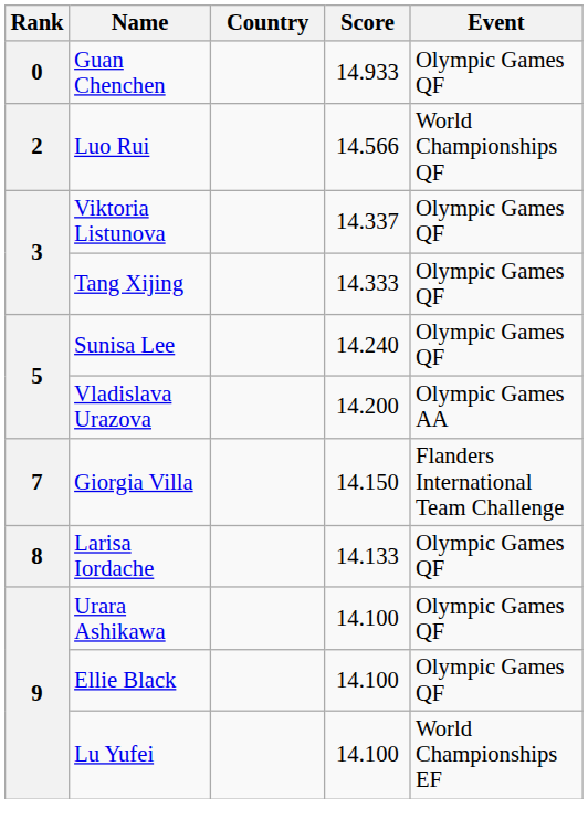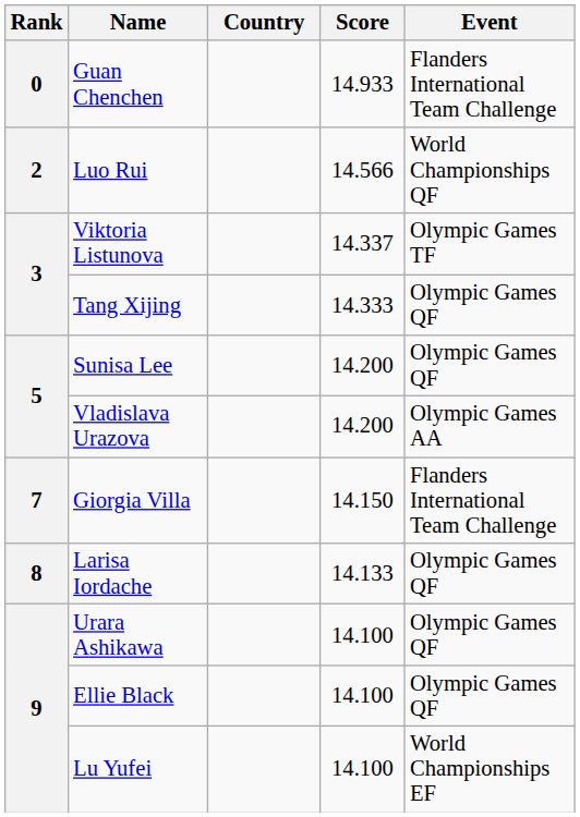Guan Chenchen | Event: Olympic Games QF -> Flanders International Team Challenge
Viktoria Listunova | Event: Olympic Games QF -> Olympic Games TF
Sunisa Lee | Score: 14.240 -> 14.200
